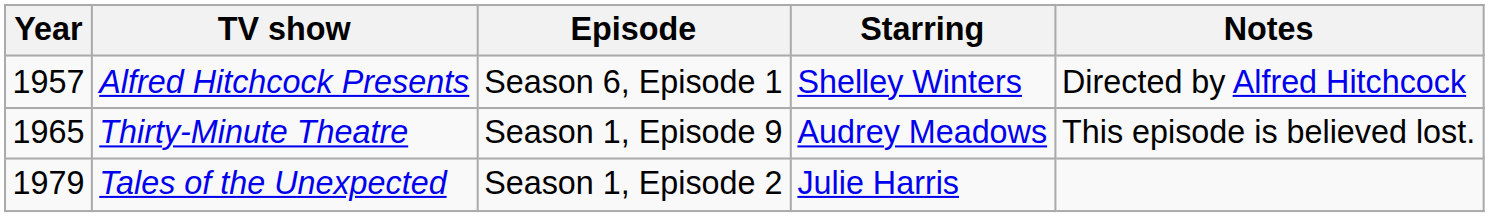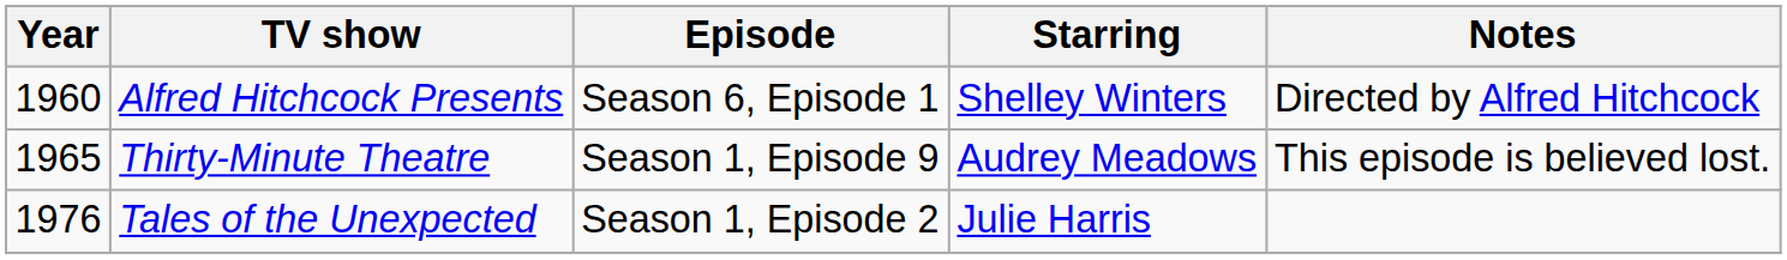Alfred Hitchcock Presents | Year: 1957 -> 1960
Tales of the Unexpected | Year: 1979 -> 1976
